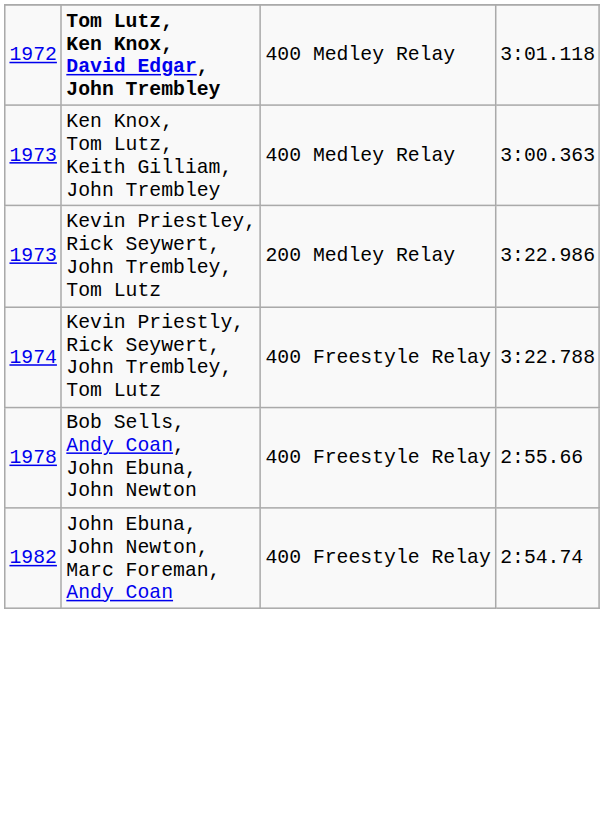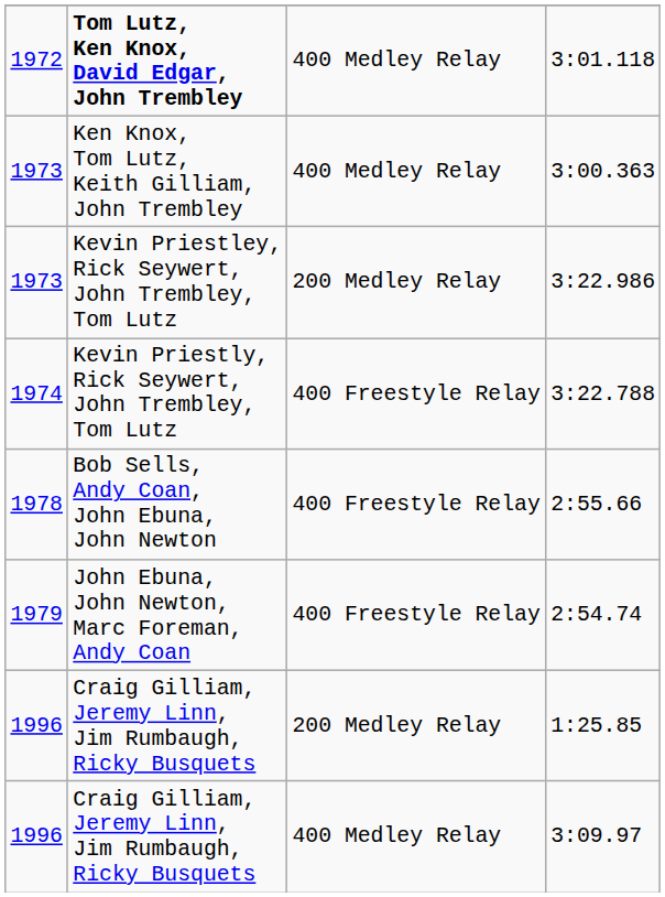2:54.74 | column 1: 1982 -> 1979
+ row: 1996 | Craig Gilliam, Jeremy Linn, Jim Rumbaugh, Ricky Busquets | 200 Medley Relay | 1:25.85
+ row: 1996 | Craig Gilliam, Jeremy Linn, Jim Rumbaugh, Ricky Busquets | 400 Medley Relay | 3:09.97
